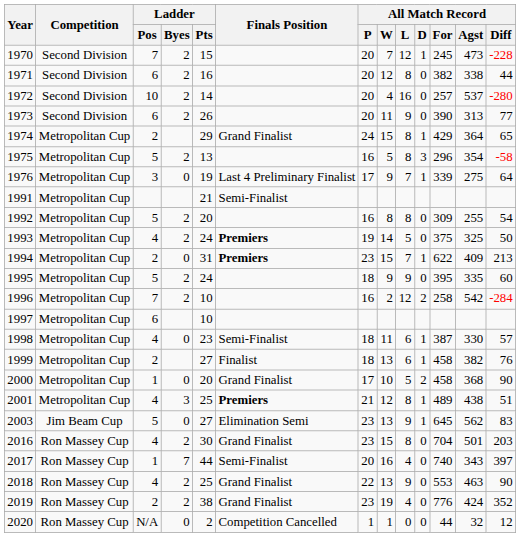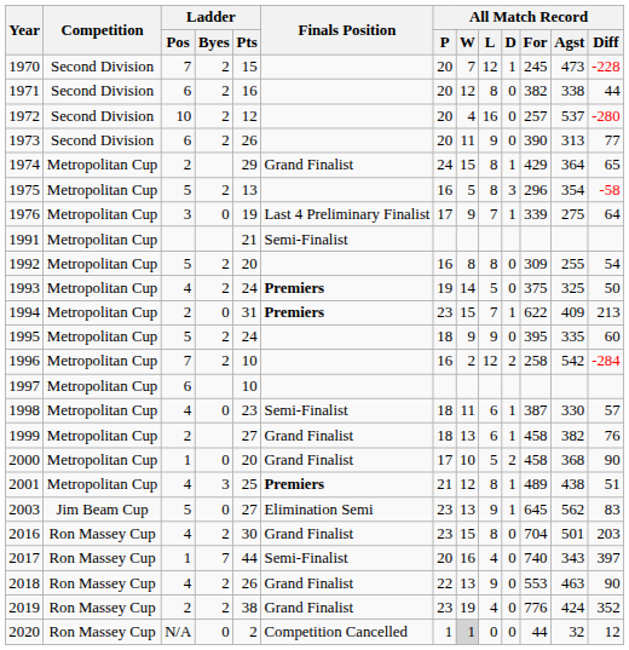1972 | Ladder / Pts: 14 -> 12
1999 | Finals Position: Finalist -> Grand Finalist
2018 | Ladder / Pts: 25 -> 26
2020 | All Match Record / W: no background -> lightgrey background
